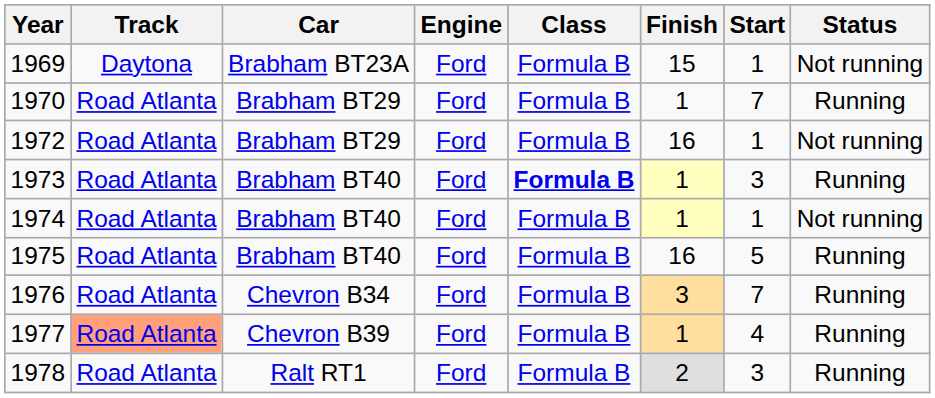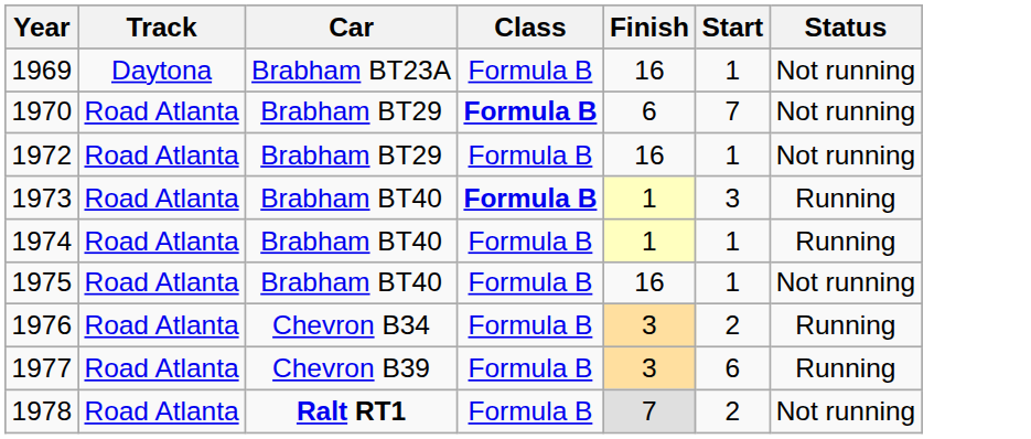- column: Engine | Ford | Ford | Ford | Ford | Ford | Ford | Ford | Ford | Ford
1969 | Finish: 15 -> 16
1970 | Class: normal -> bold
1970 | Finish: 1 -> 6
1970 | Status: Running -> Not running
1974 | Status: Not running -> Running
1975 | Start: 5 -> 1
1975 | Status: Running -> Not running
1976 | Start: 7 -> 2
1977 | Track: lightsalmon background -> no background
1977 | Finish: 1 -> 3
1977 | Start: 4 -> 6
1978 | Car: normal -> bold
1978 | Finish: 2 -> 7
1978 | Start: 3 -> 2
1978 | Status: Running -> Not running
